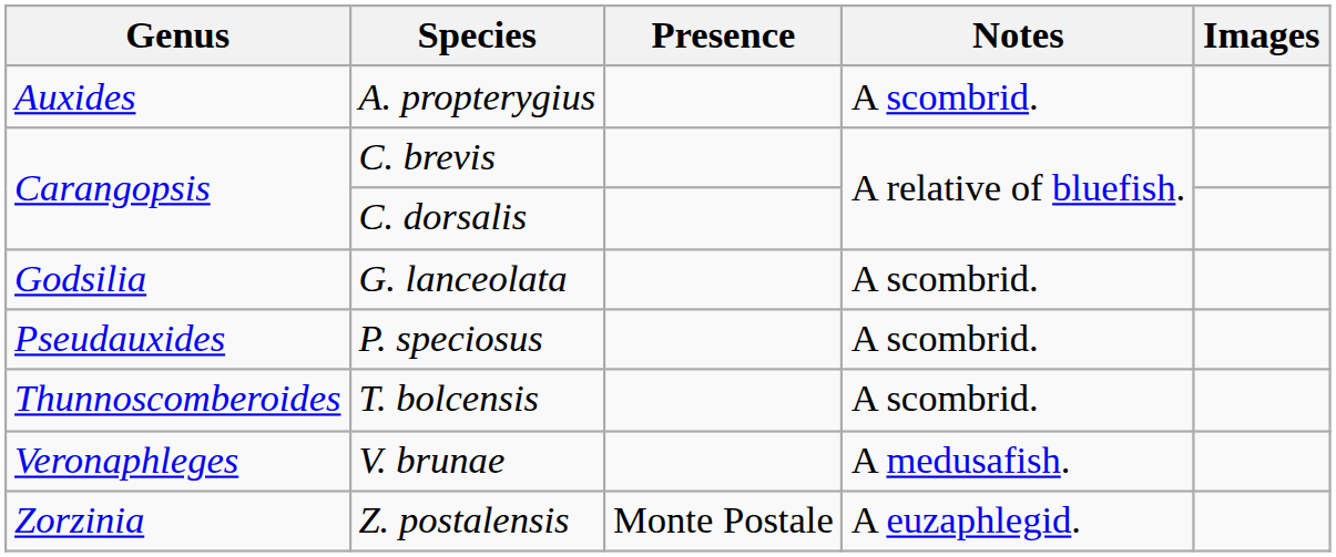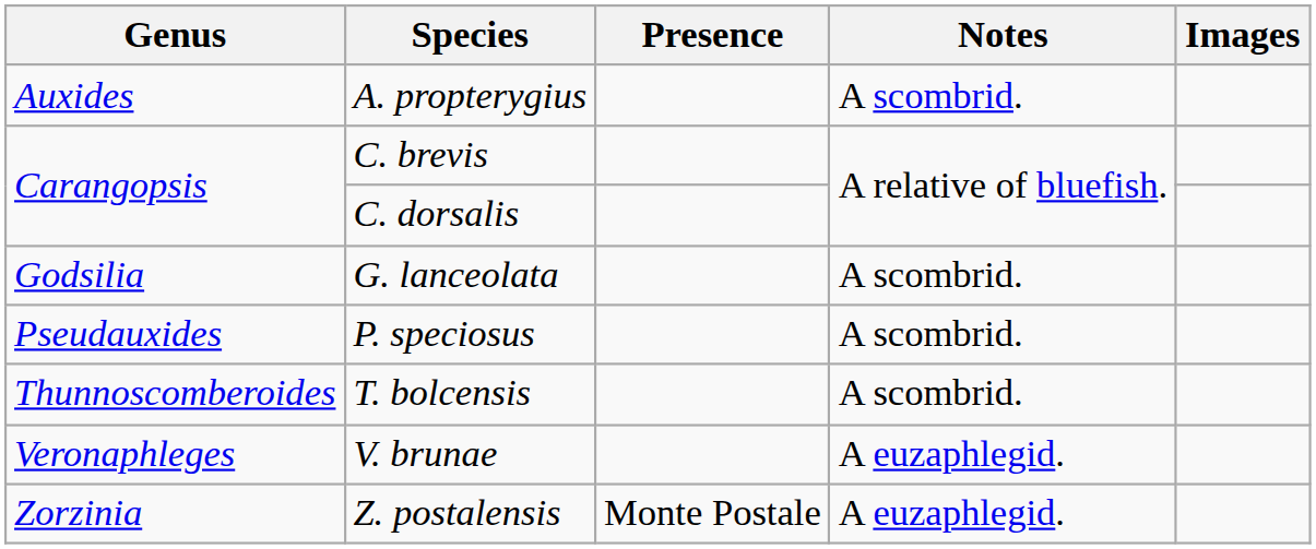V. brunae | Notes: A medusafish. -> A euzaphlegid.
